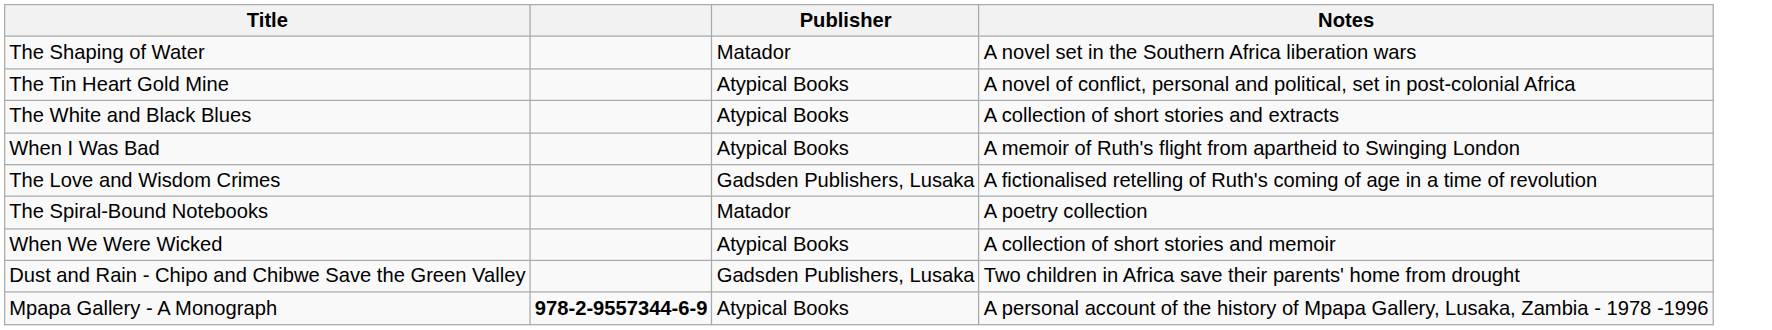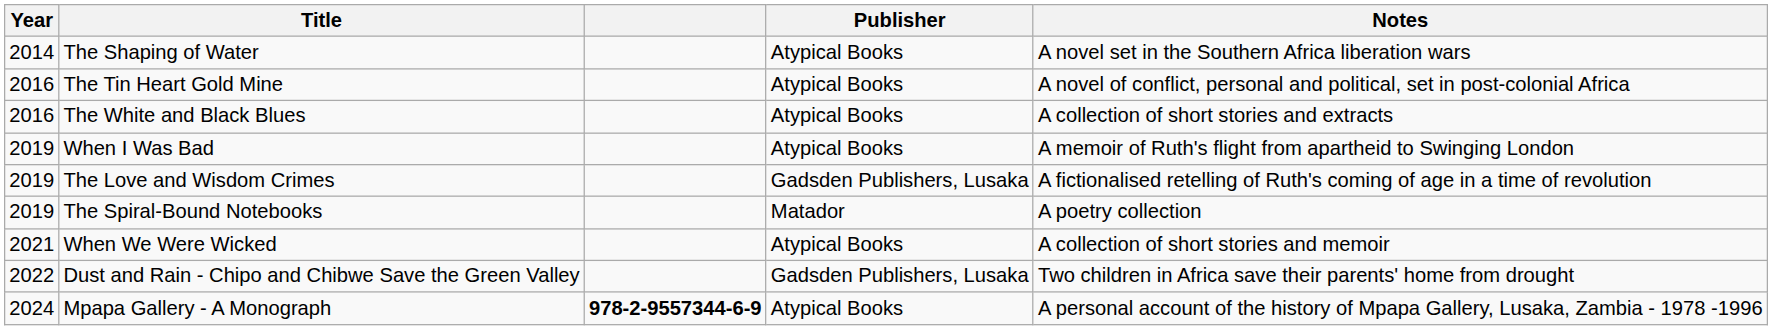+ column: Year | 2014 | 2016 | 2016 | 2019 | 2019 | 2019 | 2021 | 2022 | 2024
The Shaping of Water | Publisher: Matador -> Atypical Books
